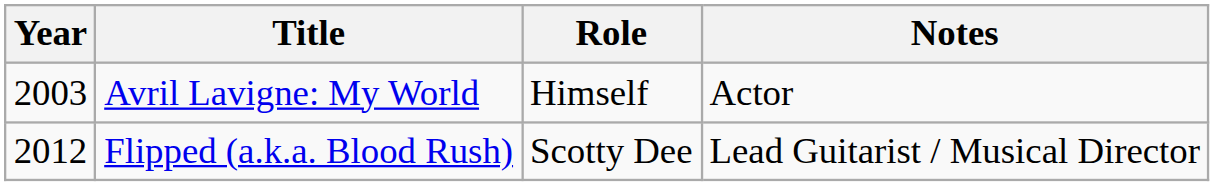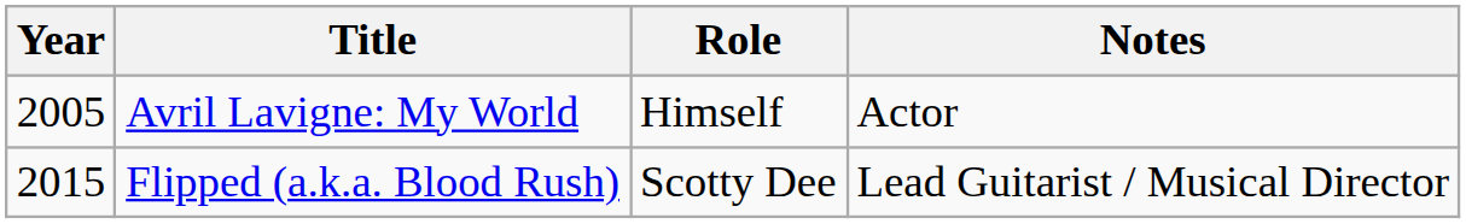Avril Lavigne: My World | Year: 2003 -> 2005
Flipped (a.k.a. Blood Rush) | Year: 2012 -> 2015
